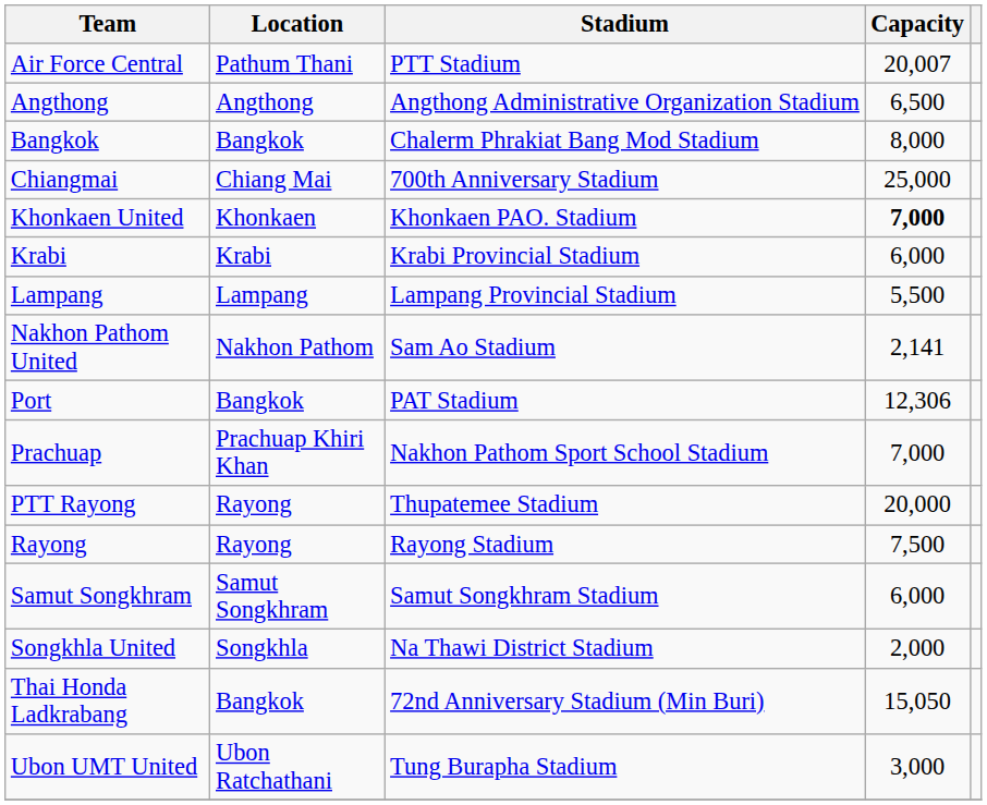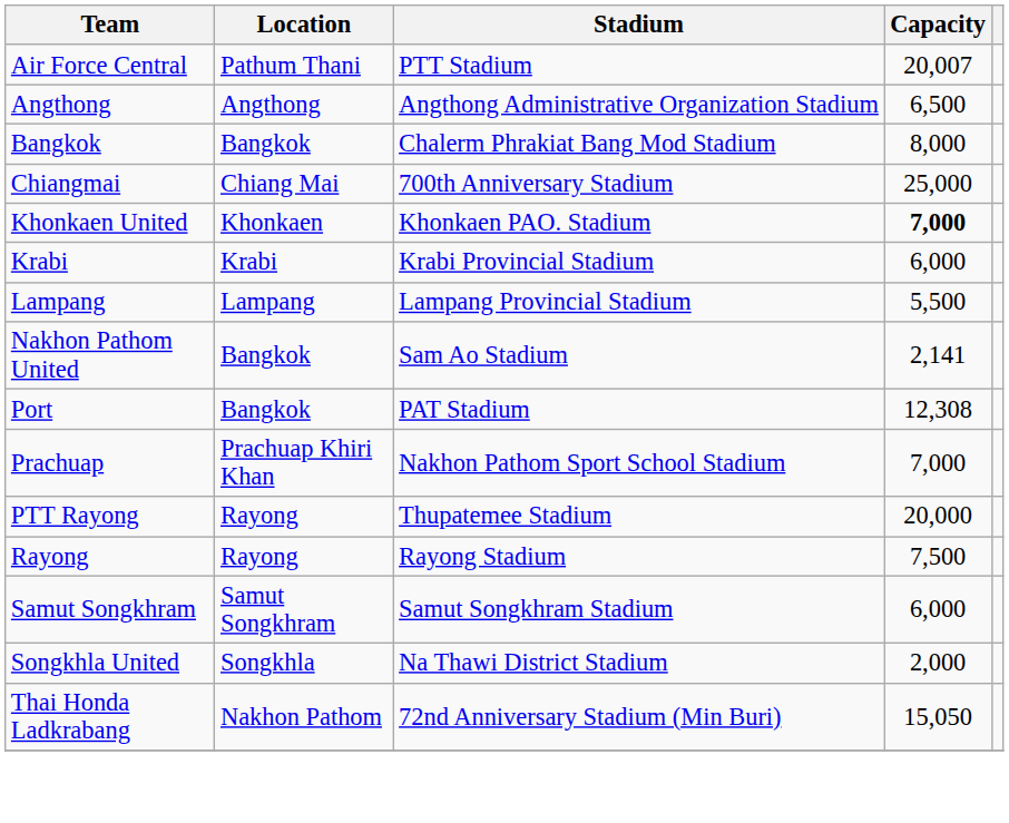Nakhon Pathom United | Location: Nakhon Pathom -> Bangkok
Port | Capacity: 12,306 -> 12,308
Thai Honda Ladkrabang | Location: Bangkok -> Nakhon Pathom
- row: Ubon UMT United | Ubon Ratchathani | Tung Burapha Stadium | 3,000
